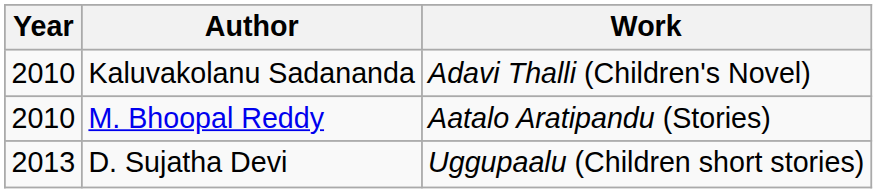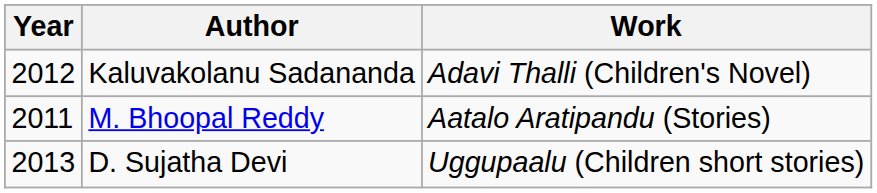Kaluvakolanu Sadananda | Year: 2010 -> 2012
M. Bhoopal Reddy | Year: 2010 -> 2011
